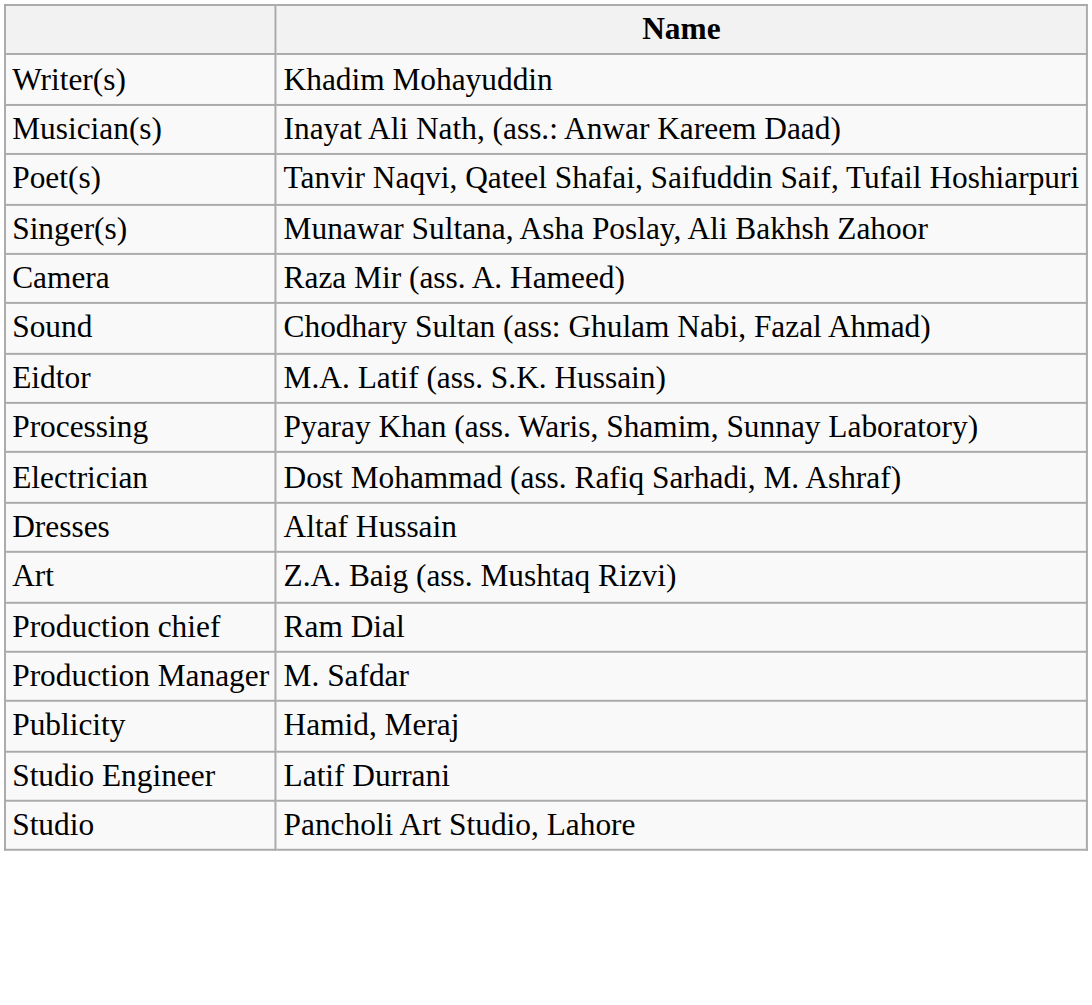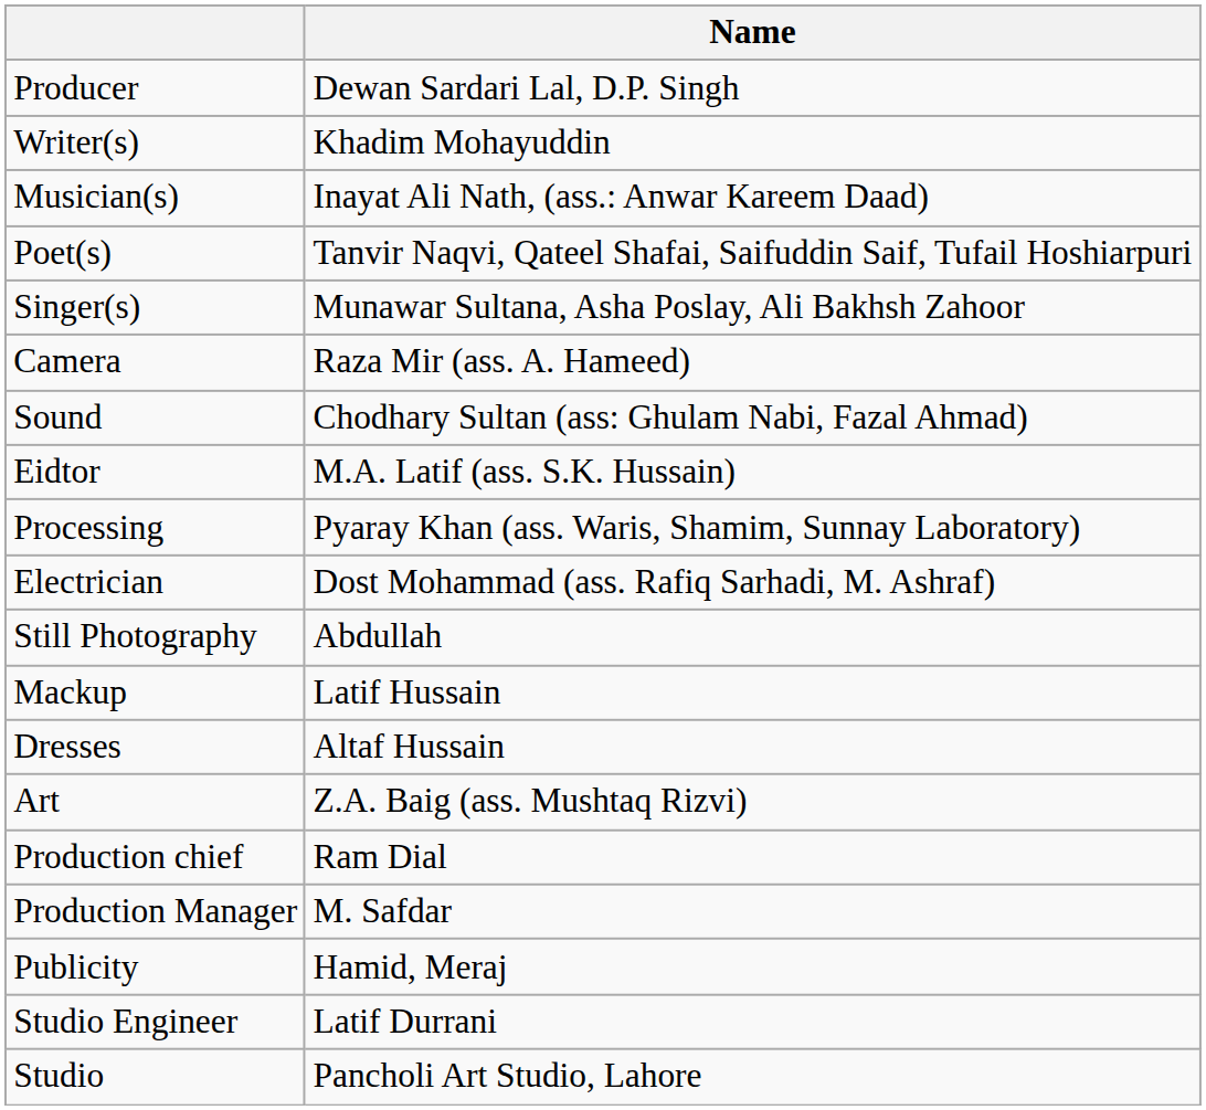+ row: Producer | Dewan Sardari Lal, D.P. Singh
+ row: Still Photography | Abdullah
+ row: Mackup | Latif Hussain
